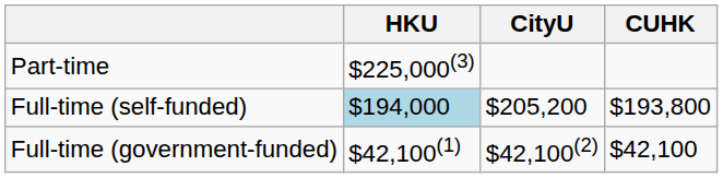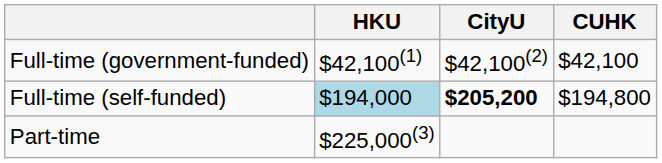rows swapped: Full-time (government-funded) <-> Part-time
Full-time (self-funded) | CityU: normal -> bold
Full-time (self-funded) | CUHK: $193,800 -> $194,800
